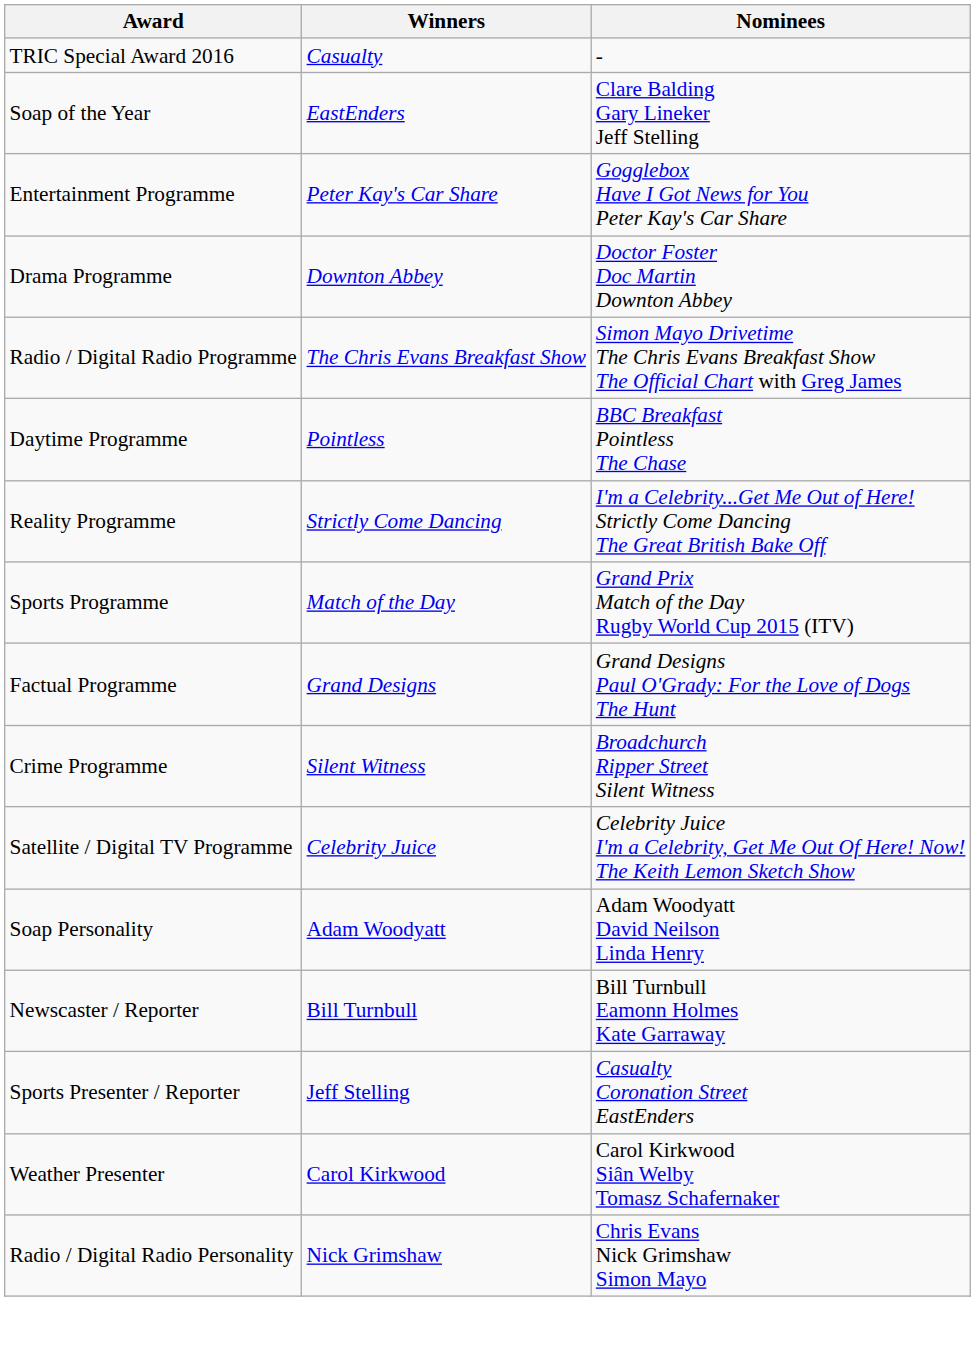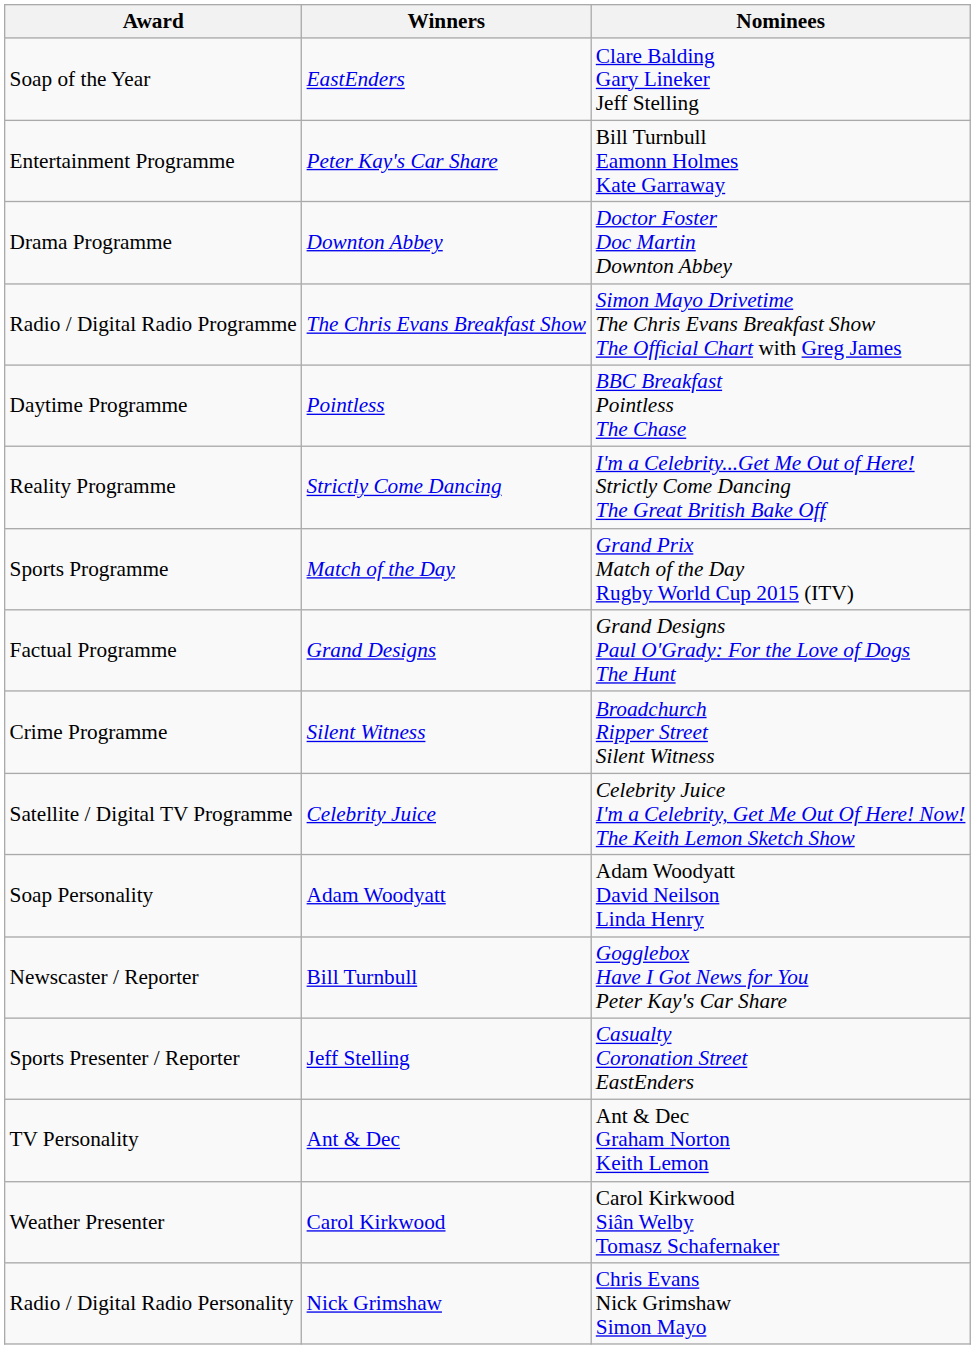- row: TRIC Special Award 2016 | Casualty | -
Entertainment Programme | Nominees: Gogglebox Have I Got News for You Peter Kay's Car Share -> Bill Turnbull Eamonn Holmes Kate Garraway
Newscaster / Reporter | Nominees: Bill Turnbull Eamonn Holmes Kate Garraway -> Gogglebox Have I Got News for You Peter Kay's Car Share
+ row: TV Personality | Ant & Dec | Ant & Dec Graham Norton Keith Lemon
